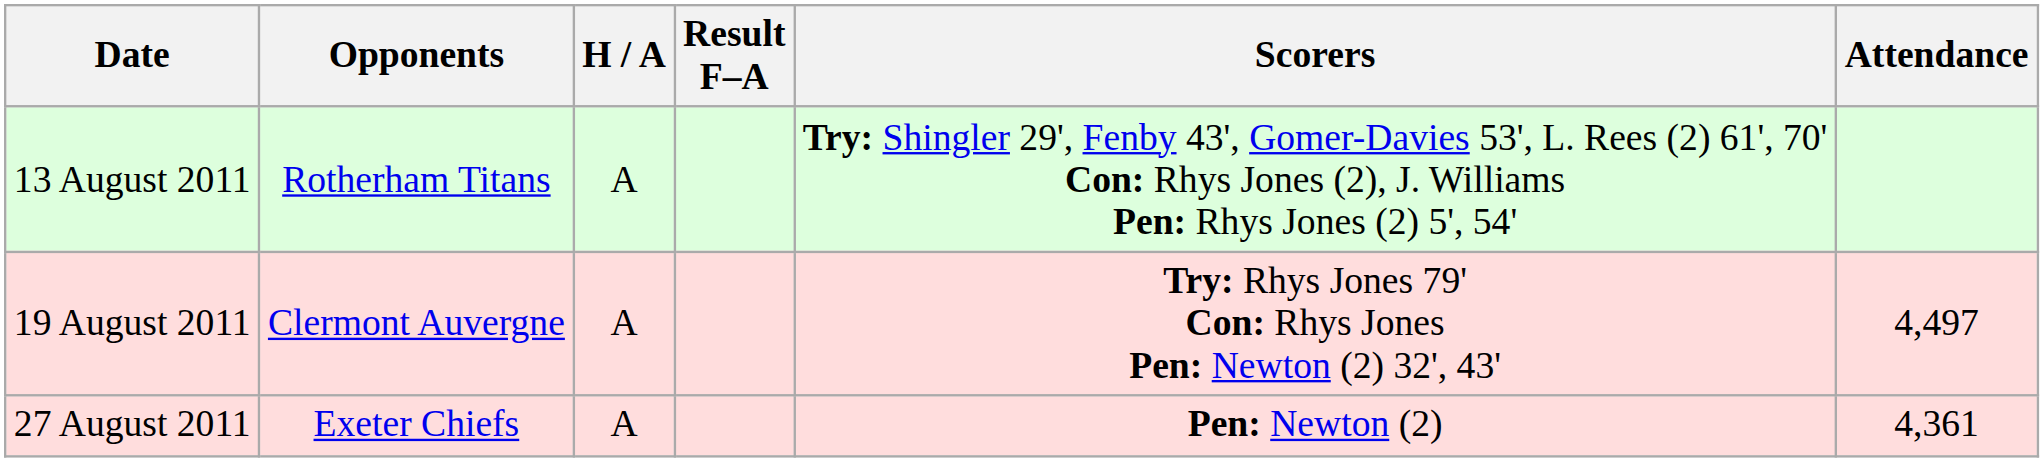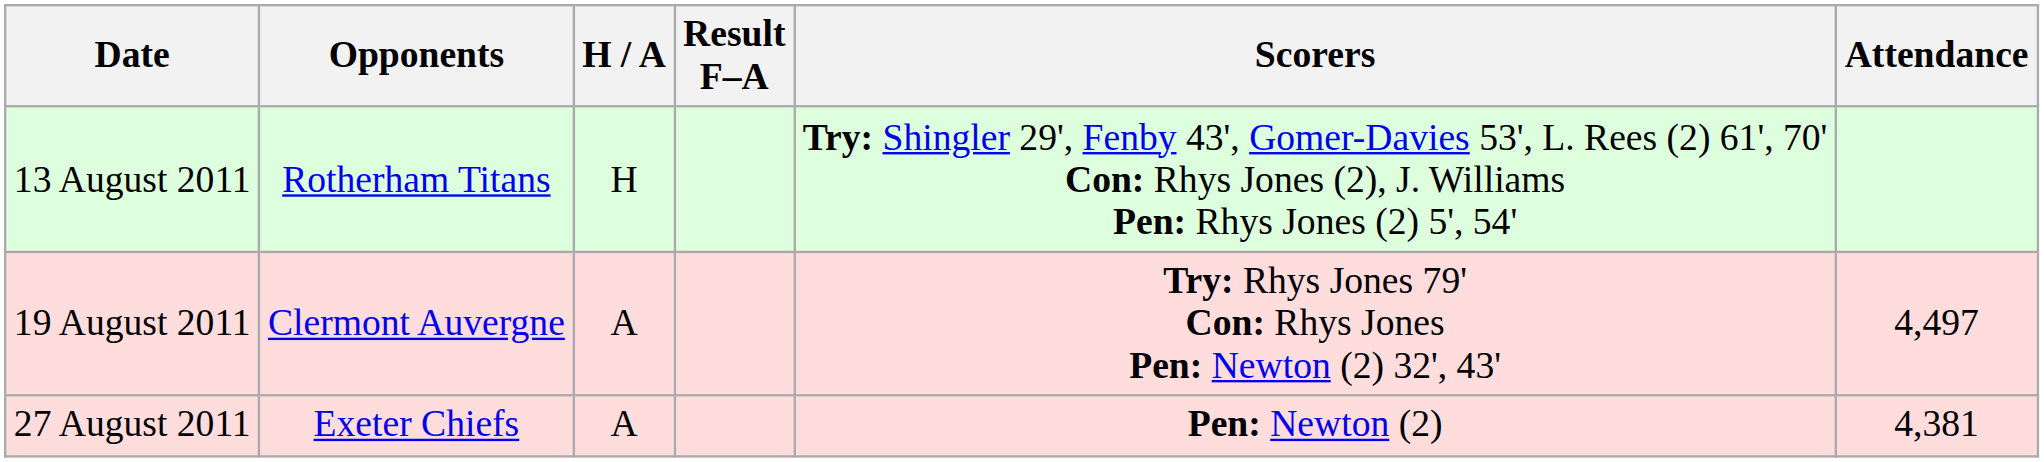13 August 2011 | H / A: A -> H
27 August 2011 | Attendance: 4,361 -> 4,381
